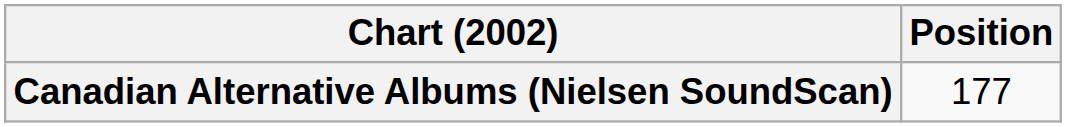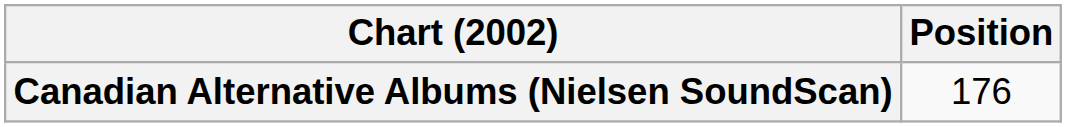Canadian Alternative Albums (Nielsen SoundScan) | Position: 177 -> 176
